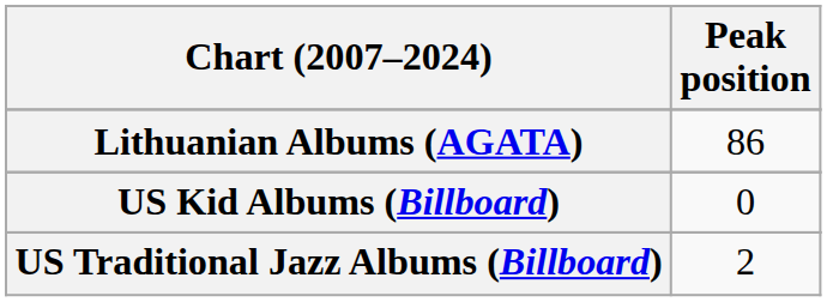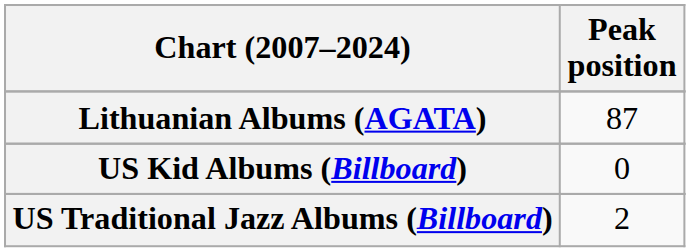Lithuanian Albums (AGATA) | Peak position: 86 -> 87
